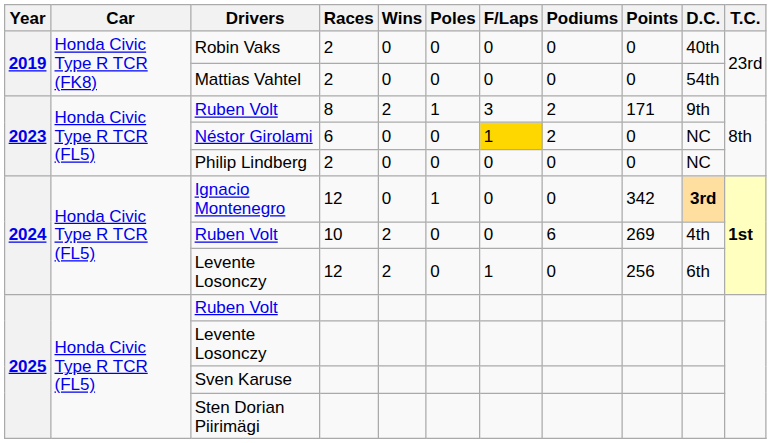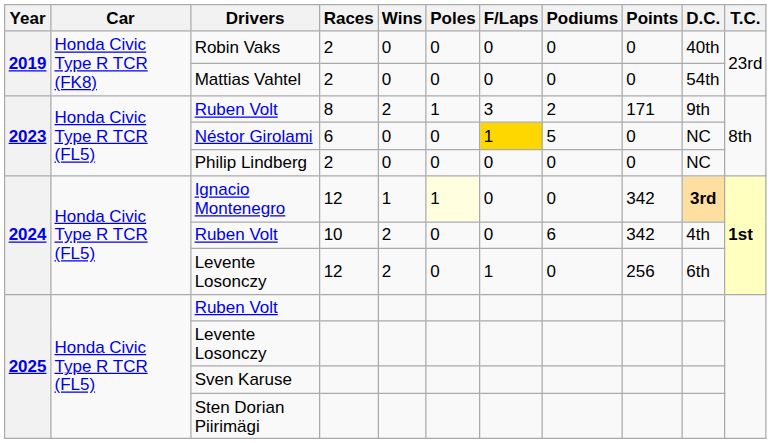Néstor Girolami | Podiums: 2 -> 5
Ignacio Montenegro | Wins: 0 -> 1
Ignacio Montenegro | Poles: no background -> lightyellow background
Ruben Volt / 10 | Points: 269 -> 342
